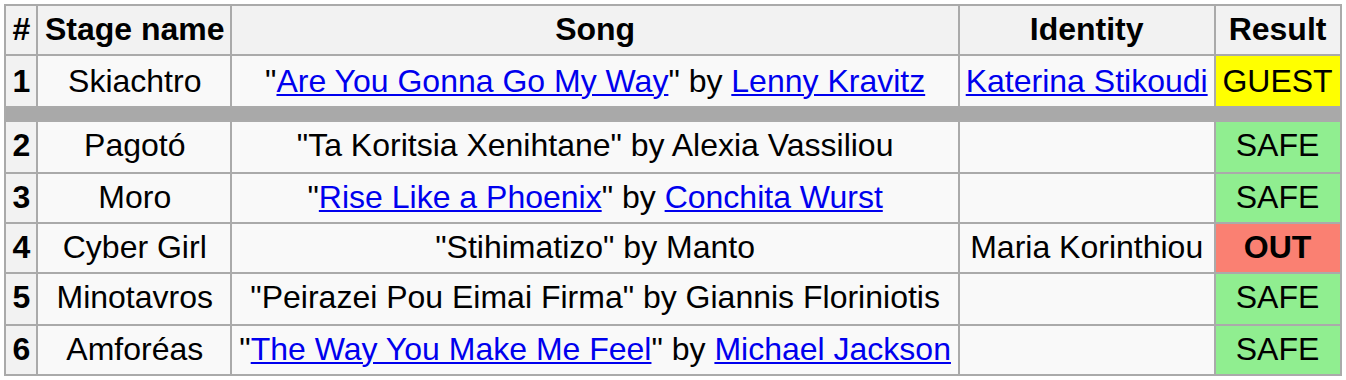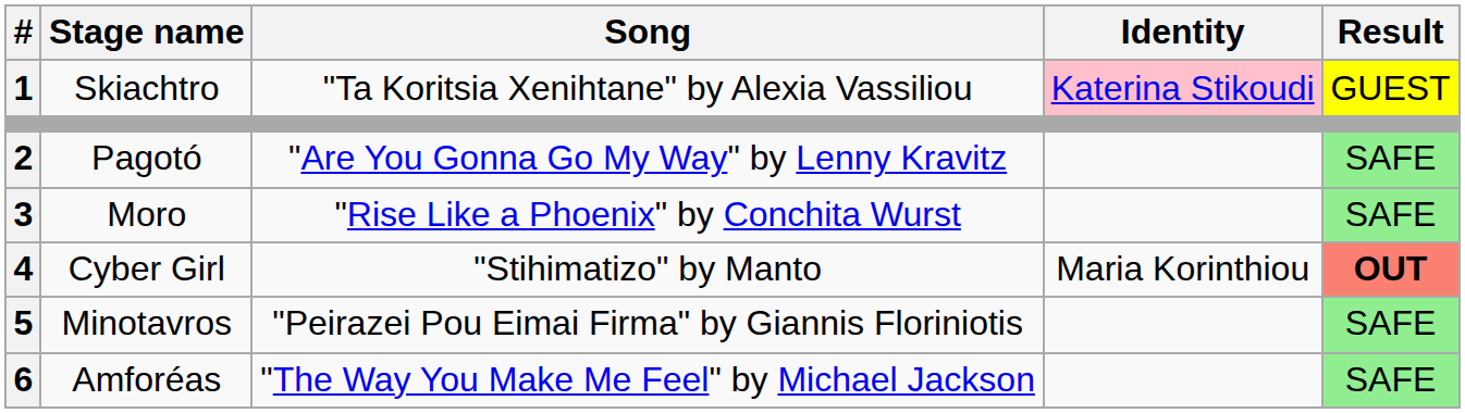Skiachtro | Song: "Are You Gonna Go My Way" by Lenny Kravitz -> "Ta Koritsia Χenihtane" by Alexia Vassiliou
Skiachtro | Identity: no background -> pink background
Pagotó | Song: "Ta Koritsia Χenihtane" by Alexia Vassiliou -> "Are You Gonna Go My Way" by Lenny Kravitz
